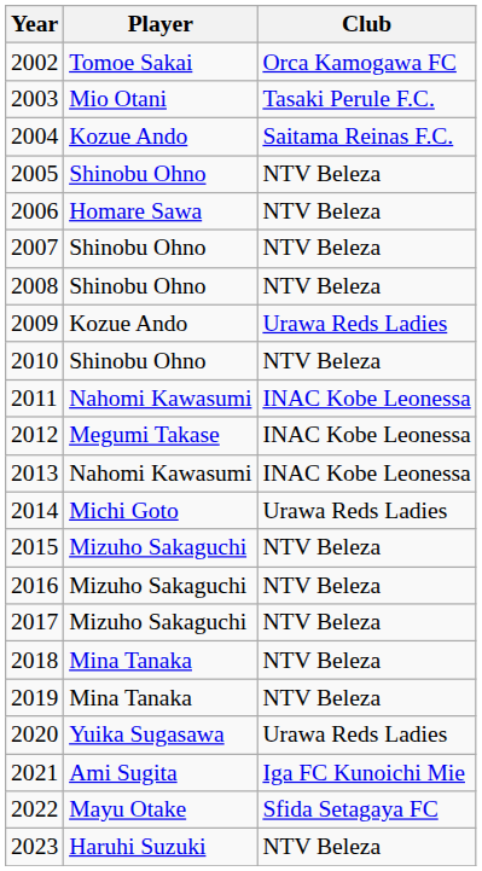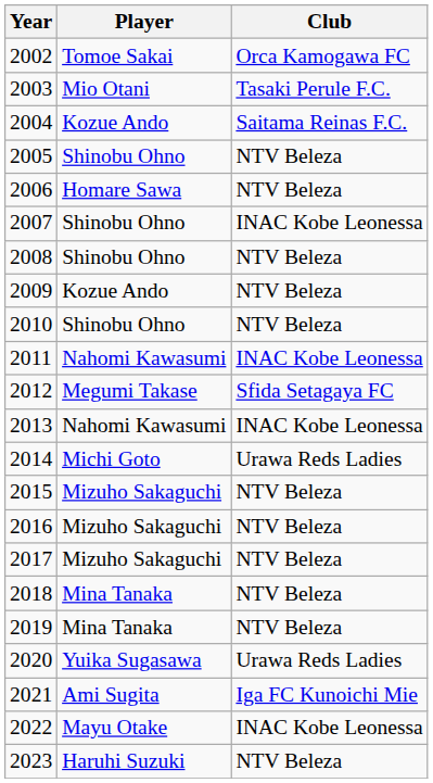2007 | Club: NTV Beleza -> INAC Kobe Leonessa
2009 | Club: Urawa Reds Ladies -> NTV Beleza
2012 | Club: INAC Kobe Leonessa -> Sfida Setagaya FC
2022 | Club: Sfida Setagaya FC -> INAC Kobe Leonessa
